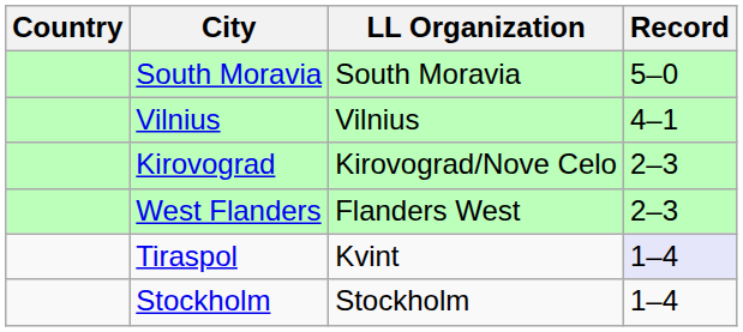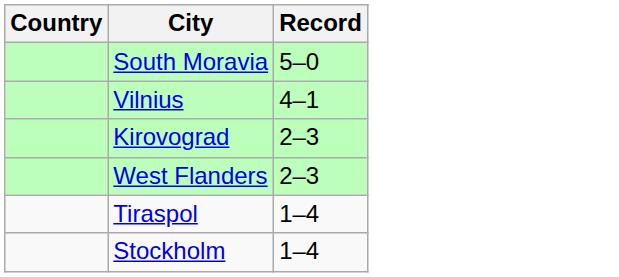- column: LL Organization | South Moravia | Vilnius | Kirovograd/Nove Celo | Flanders West | Kvint | Stockholm
Tiraspol | Record: lavender background -> no background
